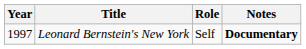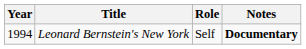Leonard Bernstein's New York | Year: 1997 -> 1994
